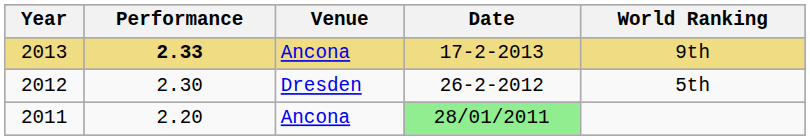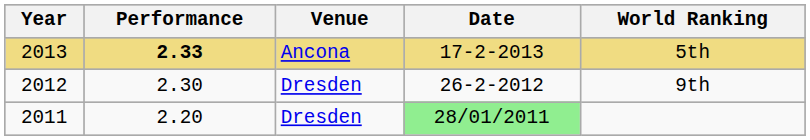2013 | World Ranking: 9th -> 5th
2012 | World Ranking: 5th -> 9th
2011 | Venue: Ancona -> Dresden
